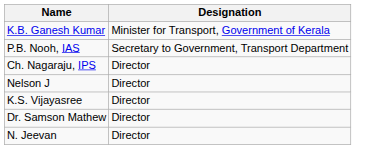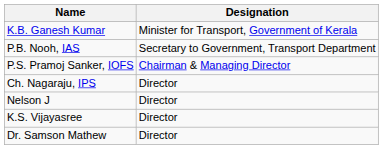+ row: P.S. Pramoj Sanker, IOFS | Chairman & Managing Director
- row: N. Jeevan | Director
